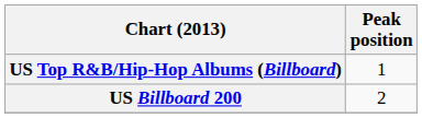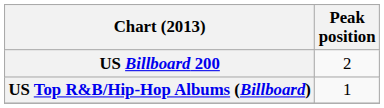rows swapped: US Billboard 200 <-> US Top R&B/Hip-Hop Albums (Billboard)
